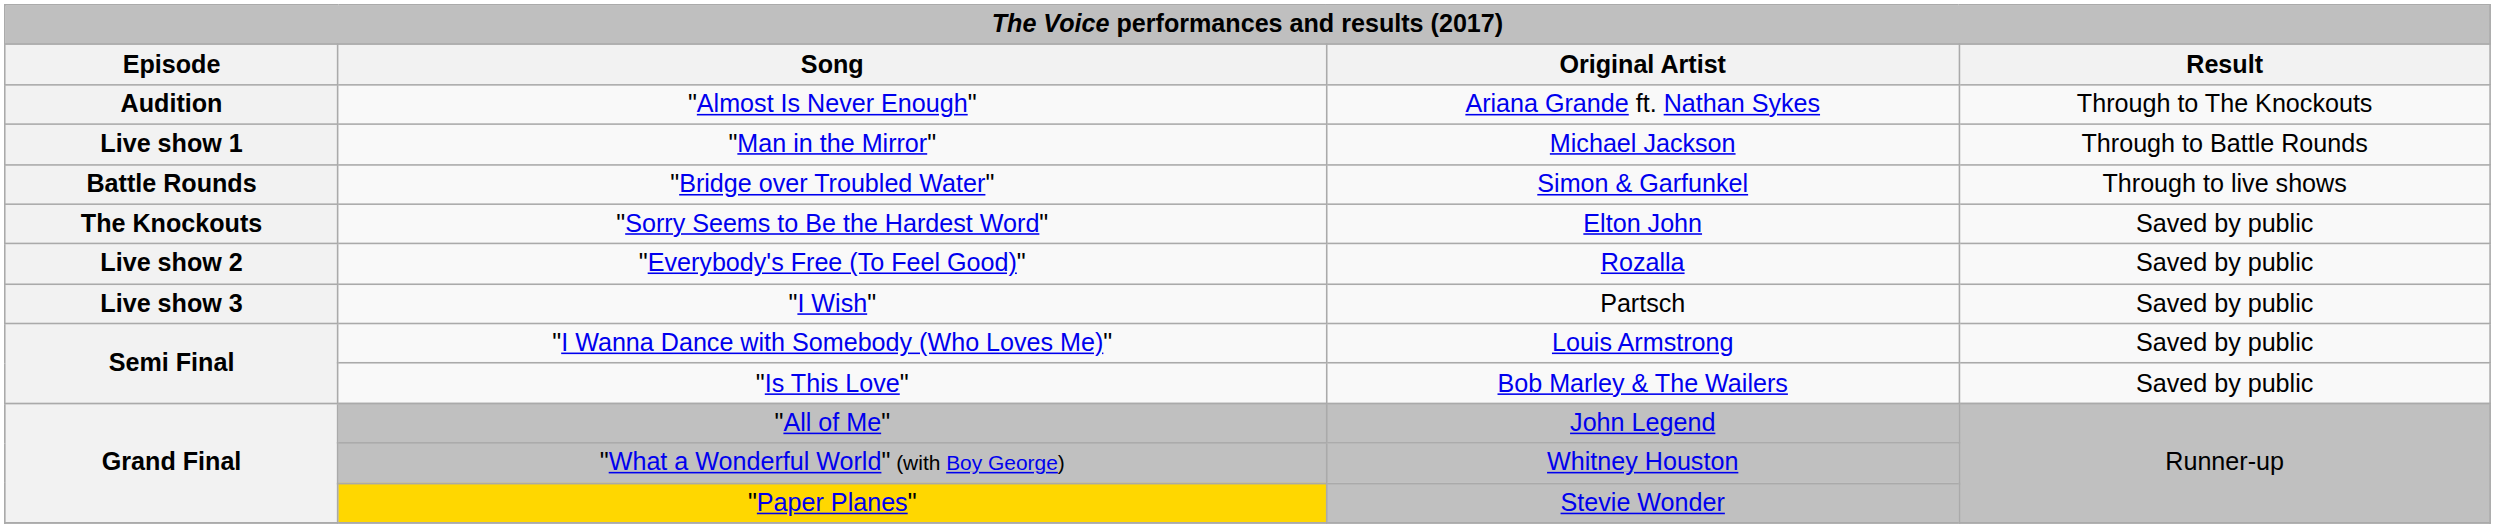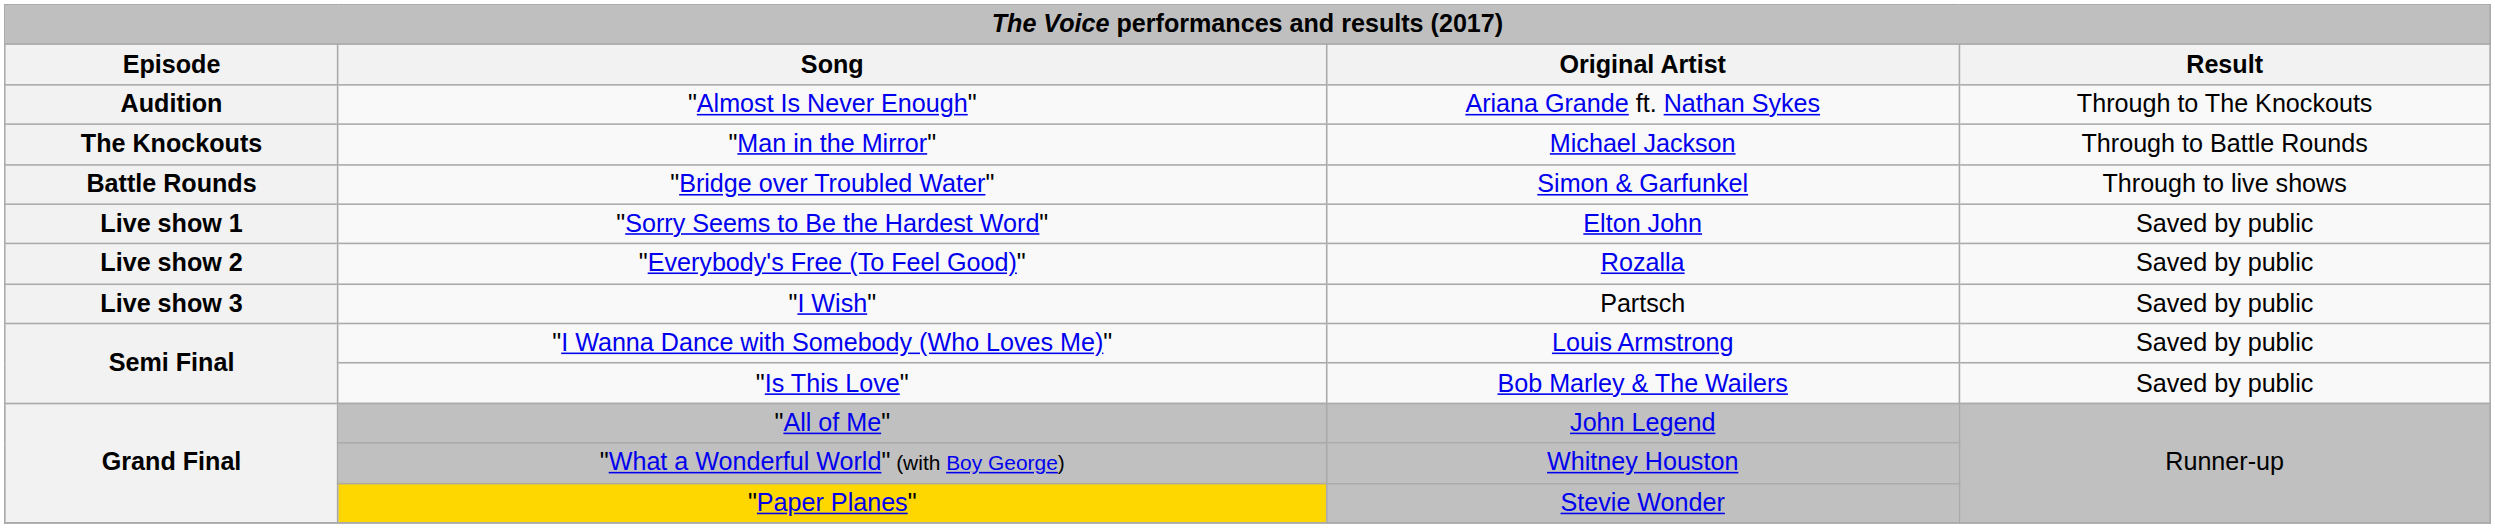"Man in the Mirror" | Episode: Live show 1 -> The Knockouts
"Sorry Seems to Be the Hardest Word" | Episode: The Knockouts -> Live show 1
